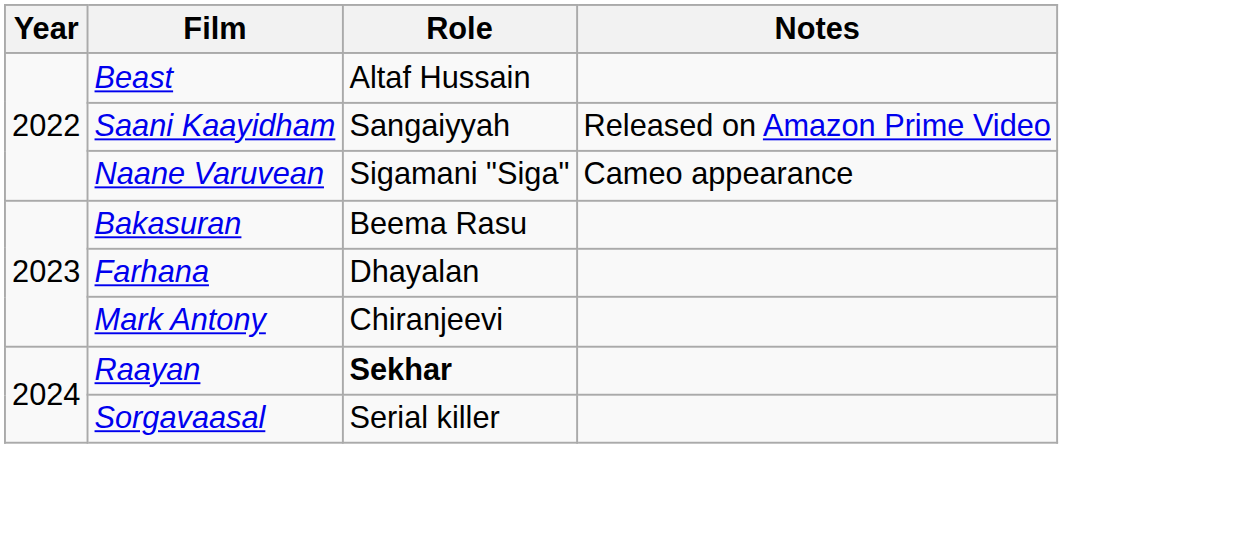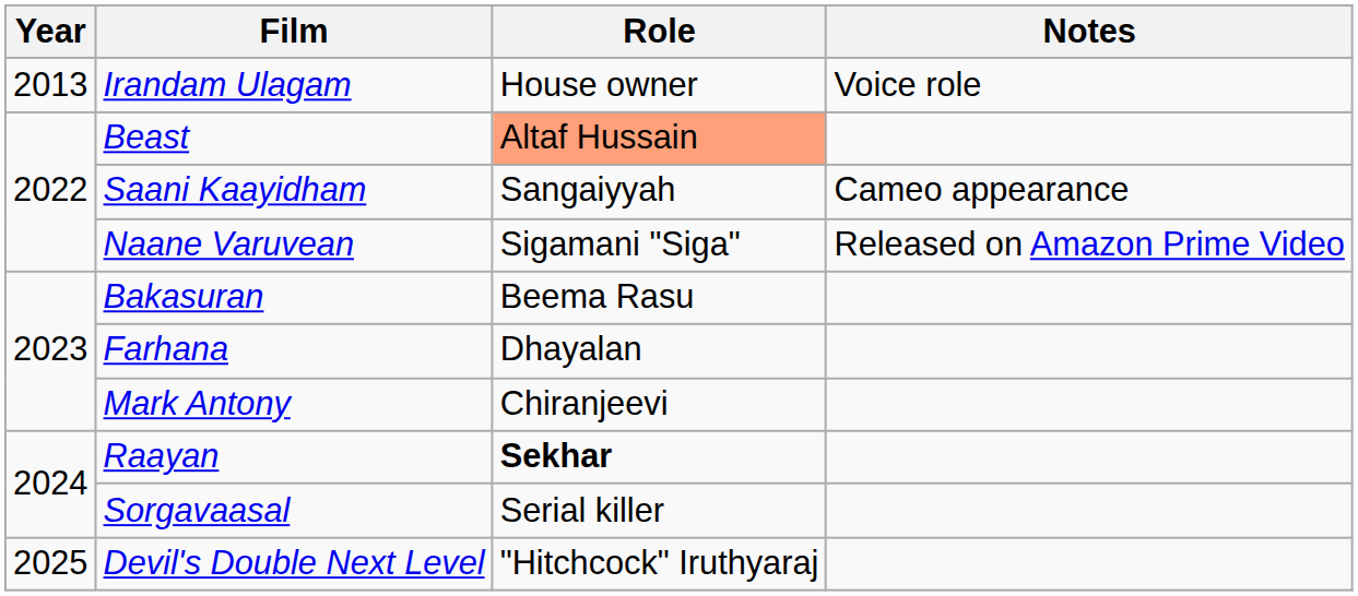+ row: 2013 | Irandam Ulagam | House owner | Voice role
Beast | Role: no background -> lightsalmon background
Saani Kaayidham | Notes: Released on Amazon Prime Video -> Cameo appearance
Naane Varuvean | Notes: Cameo appearance -> Released on Amazon Prime Video
+ row: 2025 | Devil's Double Next Level | "Hitchcock" Iruthyaraj
